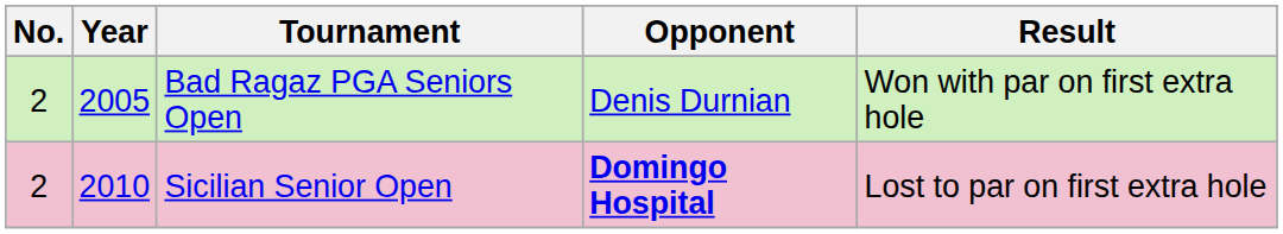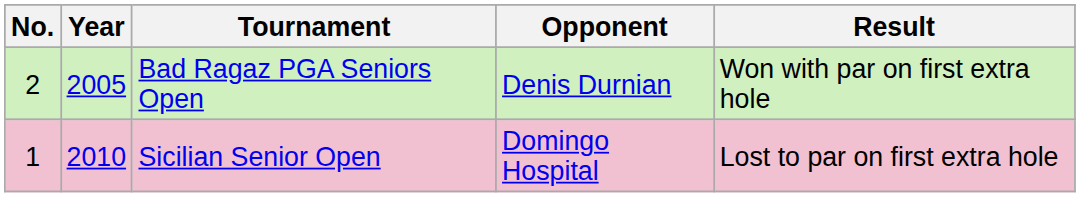Sicilian Senior Open | No.: 2 -> 1
Sicilian Senior Open | Opponent: bold -> normal
